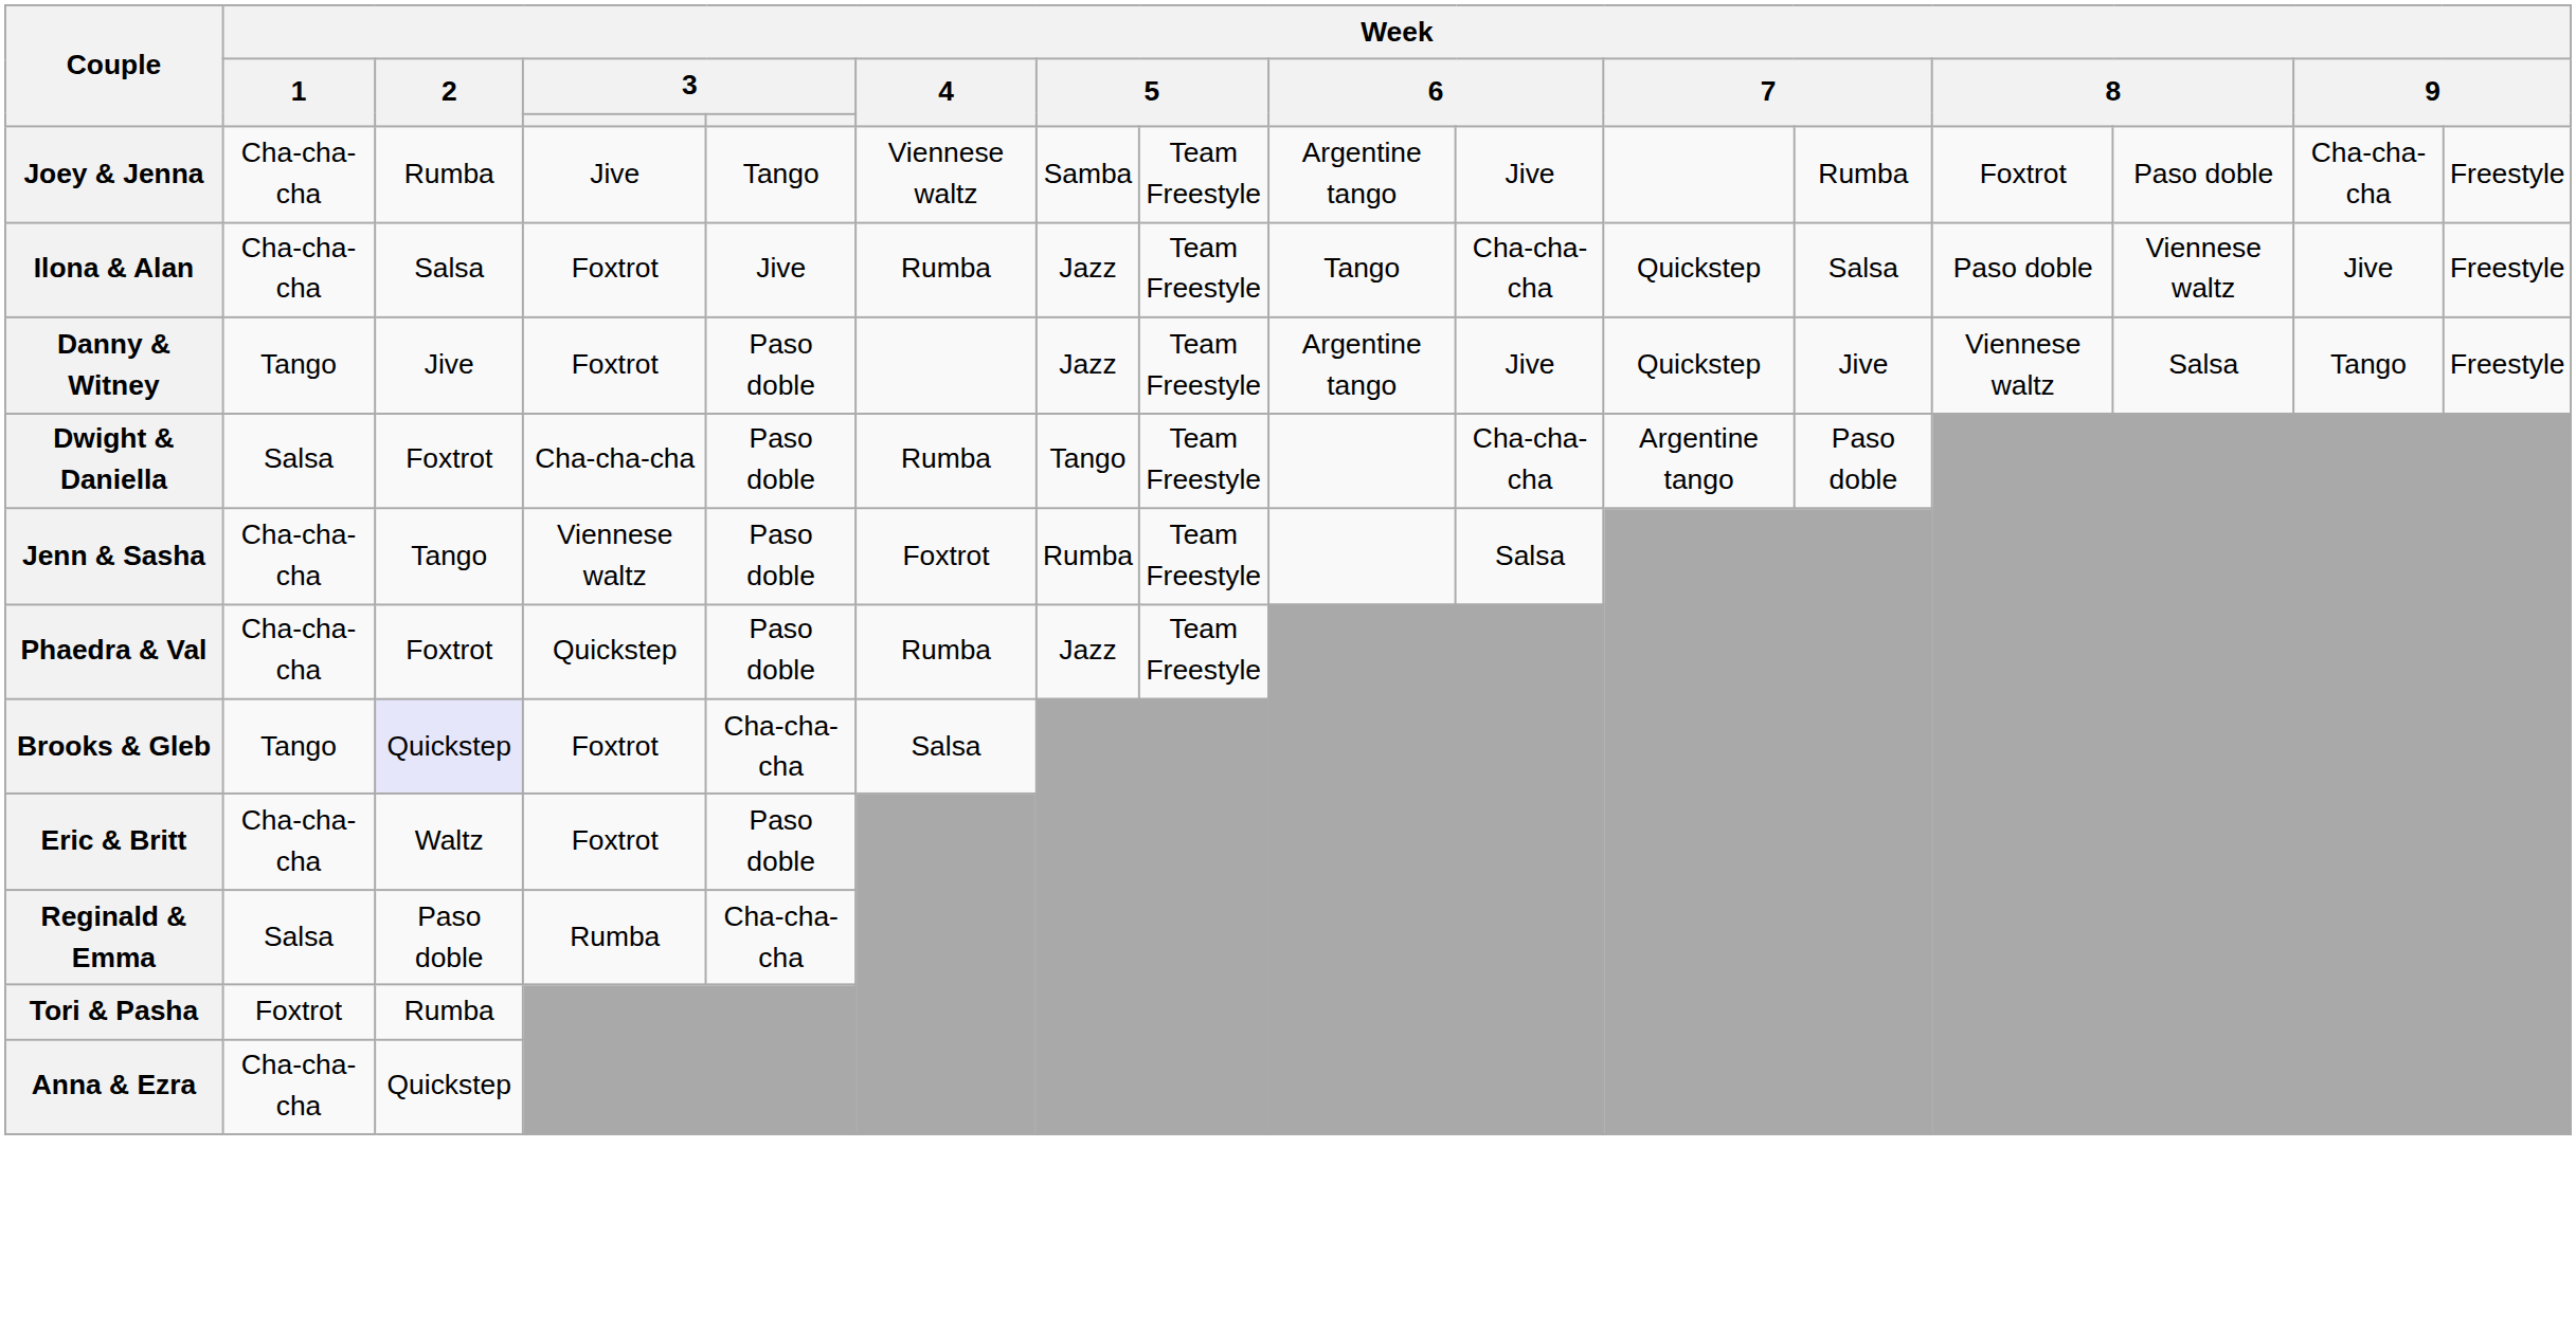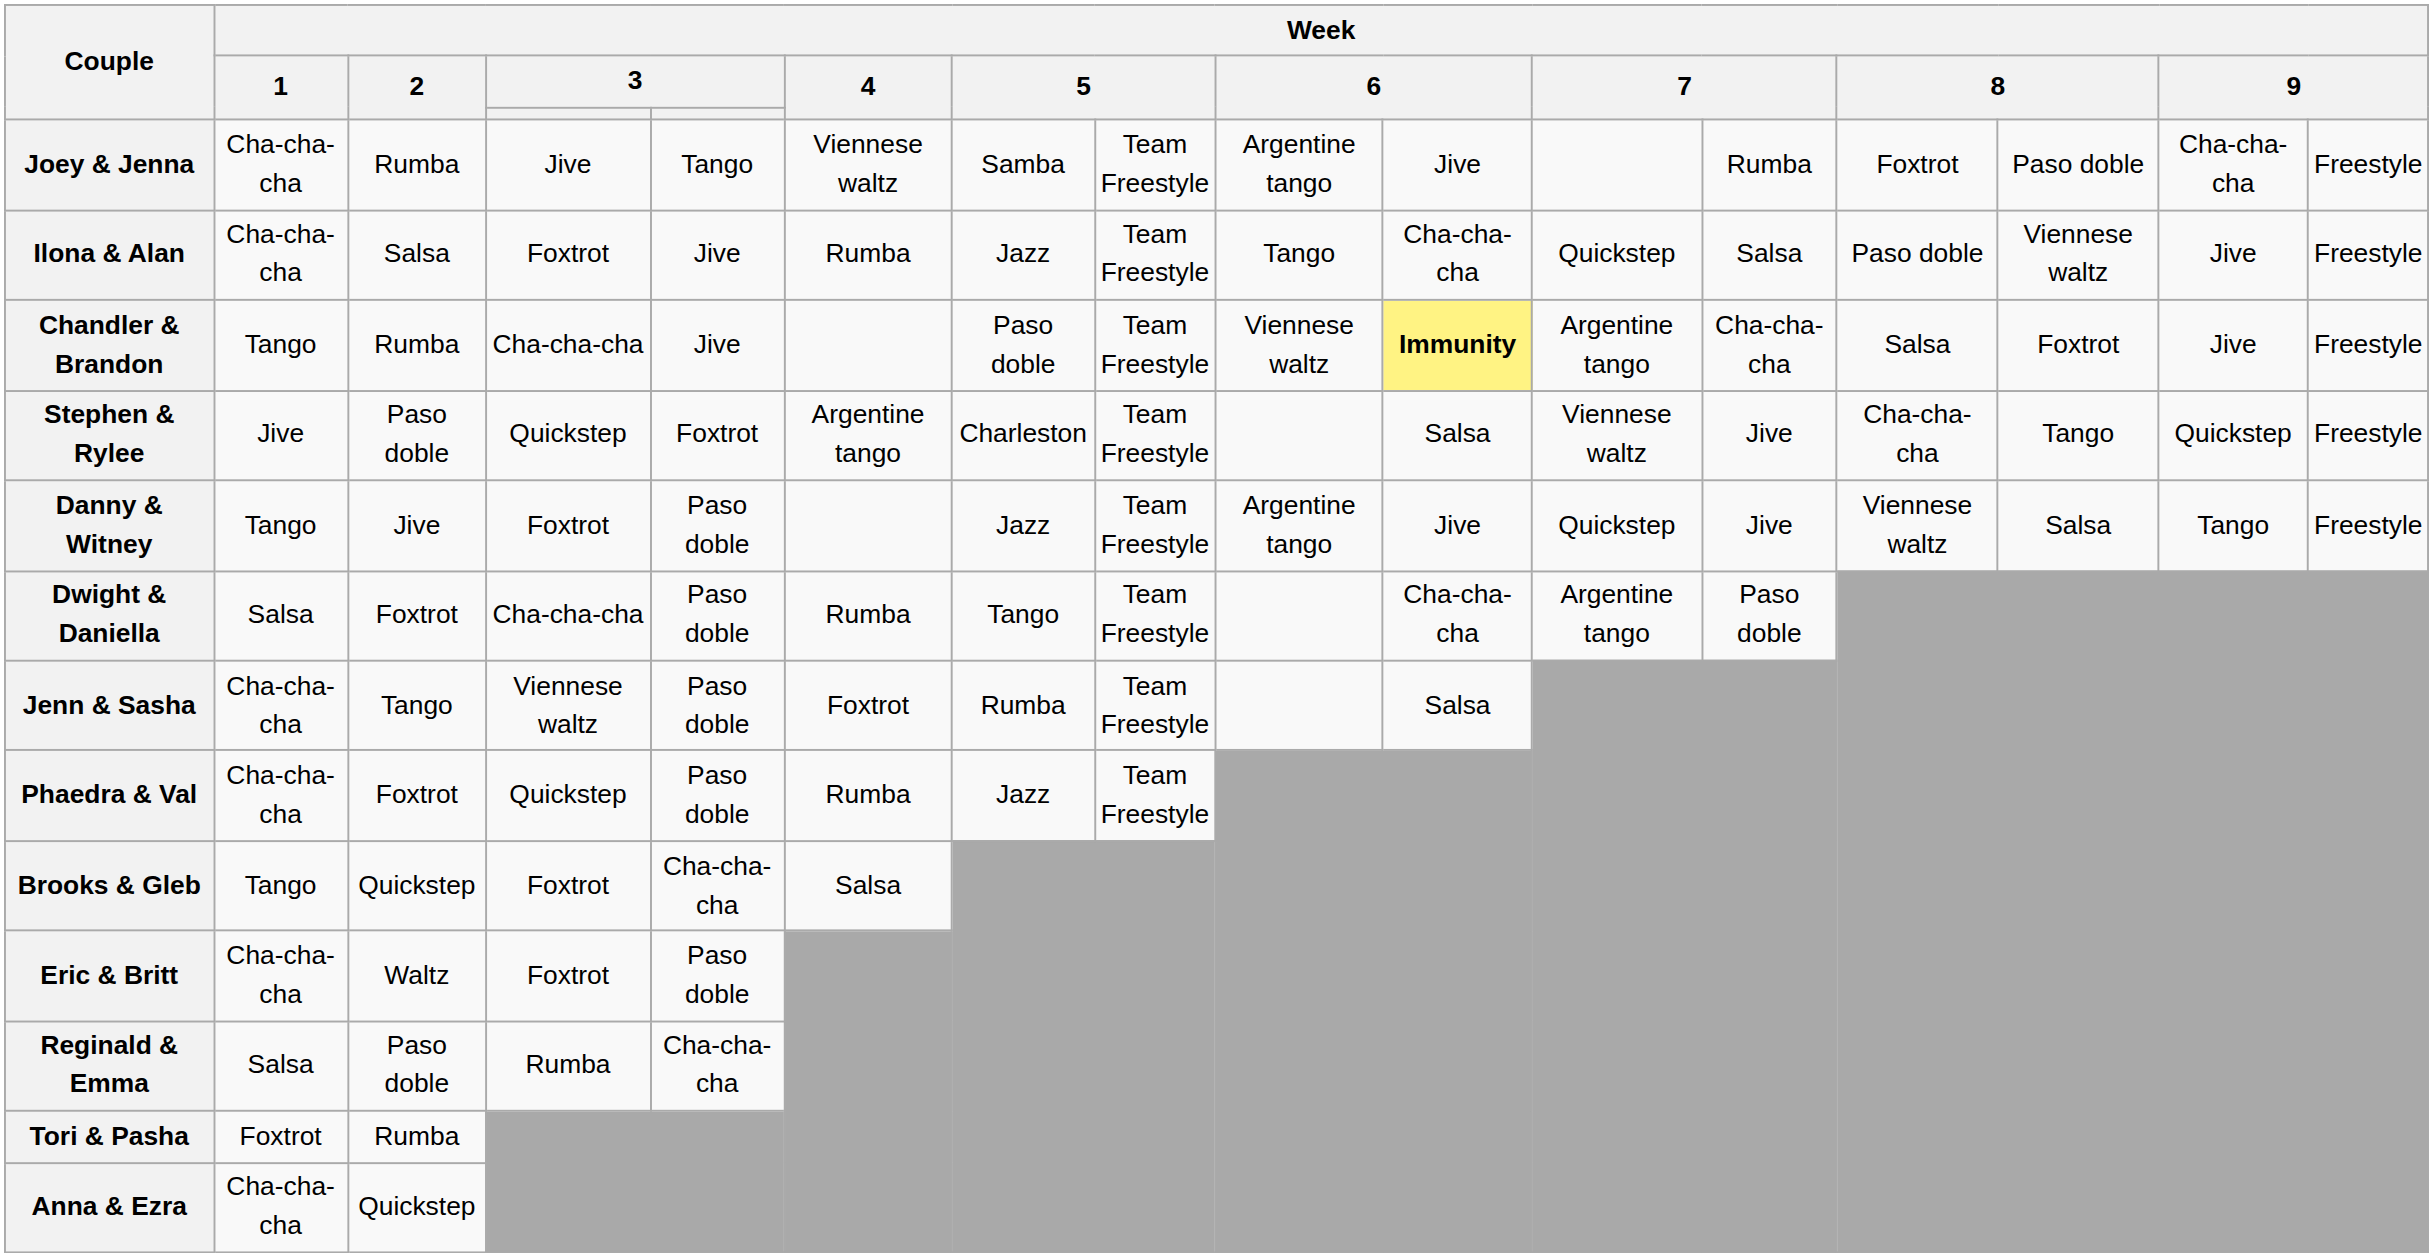+ row: Chandler & Brandon | Tango | Rumba | Cha-cha-cha | Jive | Paso doble | Team Freestyle | Viennese waltz | Immunity | Argentine tango | Cha-cha-cha | Salsa | Foxtrot | Jive | Freestyle
+ row: Stephen & Rylee | Jive | Paso doble | Quickstep | Foxtrot | Argentine tango | Charleston | Team Freestyle | Salsa | Viennese waltz | Jive | Cha-cha-cha | Tango | Quickstep | Freestyle
Brooks & Gleb | Week / 2: lavender background -> no background
